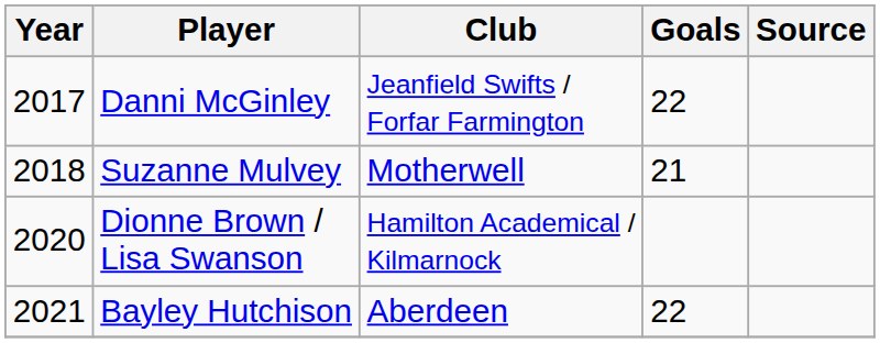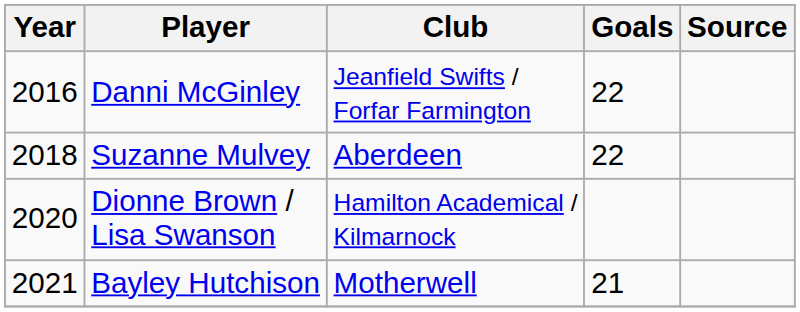Danni McGinley | Year: 2017 -> 2016
Suzanne Mulvey | Club: Motherwell -> Aberdeen
Suzanne Mulvey | Goals: 21 -> 22
Bayley Hutchison | Club: Aberdeen -> Motherwell
Bayley Hutchison | Goals: 22 -> 21
